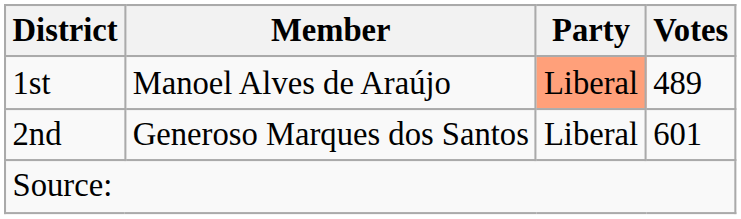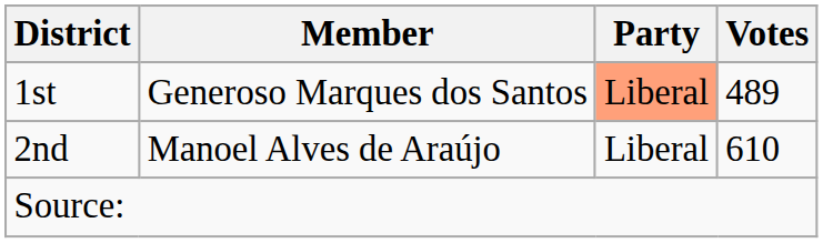1st | Member: Manoel Alves de Araújo -> Generoso Marques dos Santos
2nd | Member: Generoso Marques dos Santos -> Manoel Alves de Araújo
2nd | Votes: 601 -> 610
